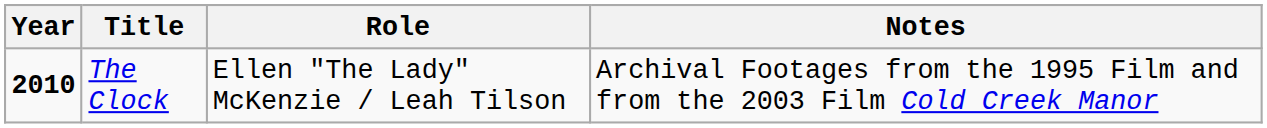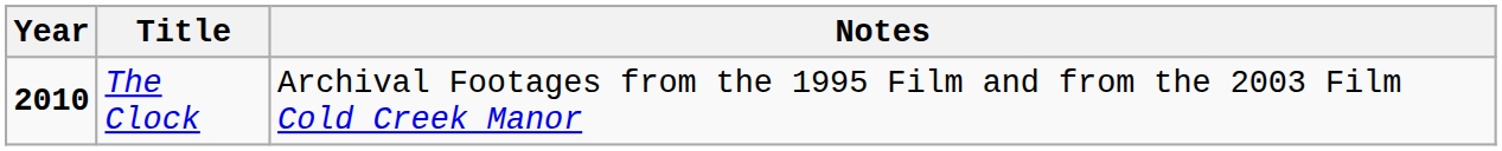- column: Role | Ellen "The Lady" McKenzie / Leah Tilson
